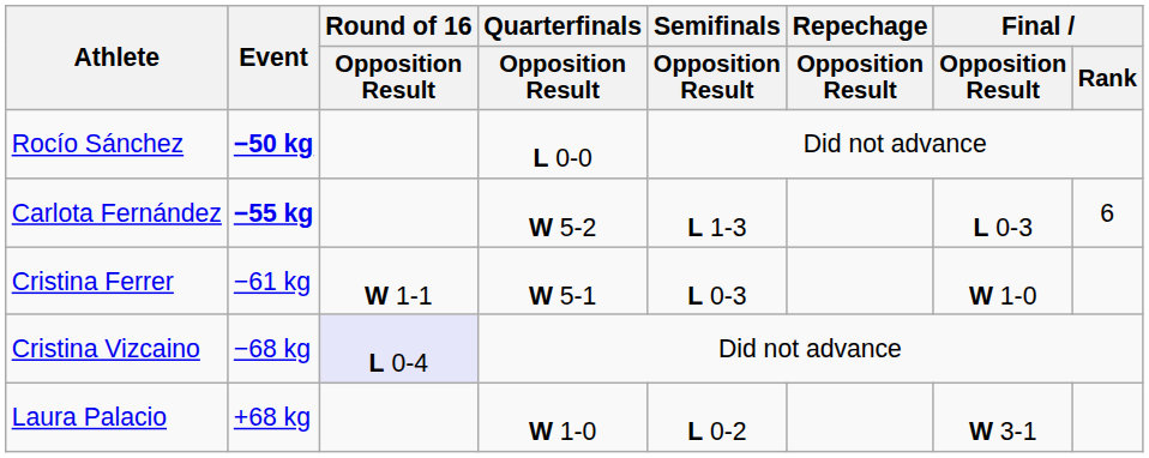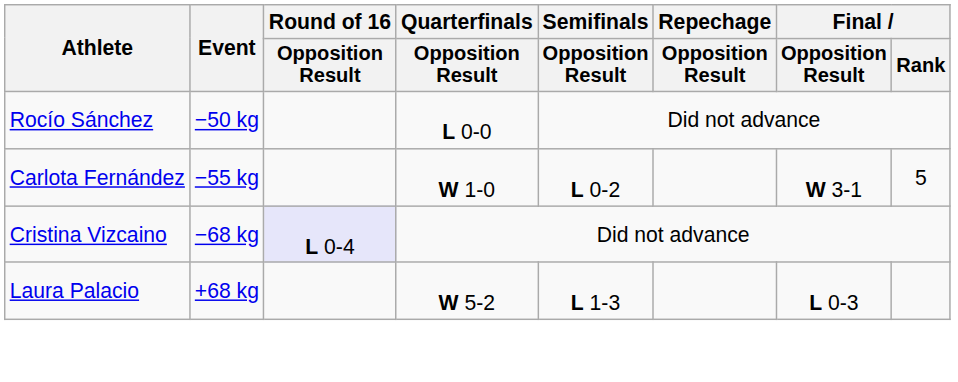Rocío Sánchez | Event: bold -> normal
Carlota Fernández | Event: bold -> normal
Carlota Fernández | Quarterfinals / Opposition Result: W 5-2 -> W 1-0
Carlota Fernández | Semifinals / Opposition Result: L 1-3 -> L 0-2
Carlota Fernández | Final / Opposition Result: L 0-3 -> W 3-1
Carlota Fernández | Final / Rank: 6 -> 5
- row: Cristina Ferrer | −61 kg | W 1-1 | W 5-1 | L 0-3 | W 1-0
Laura Palacio | Quarterfinals / Opposition Result: W 1-0 -> W 5-2
Laura Palacio | Semifinals / Opposition Result: L 0-2 -> L 1-3
Laura Palacio | Final / Opposition Result: W 3-1 -> L 0-3
